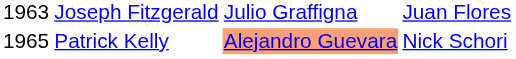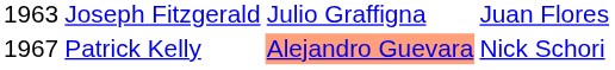Patrick Kelly | column 1: 1965 -> 1967
